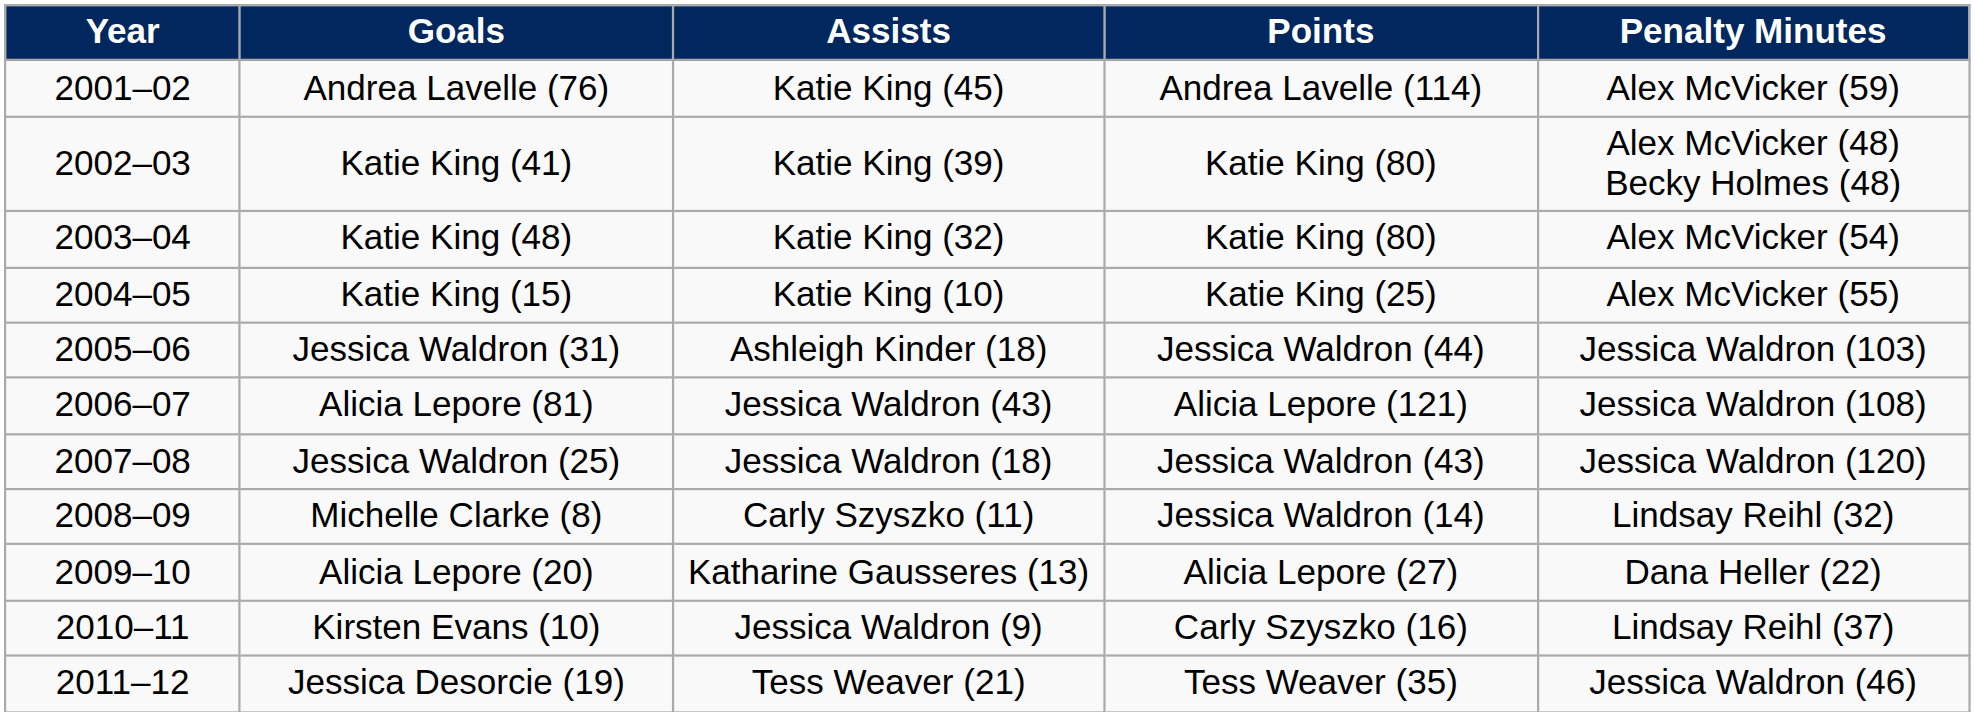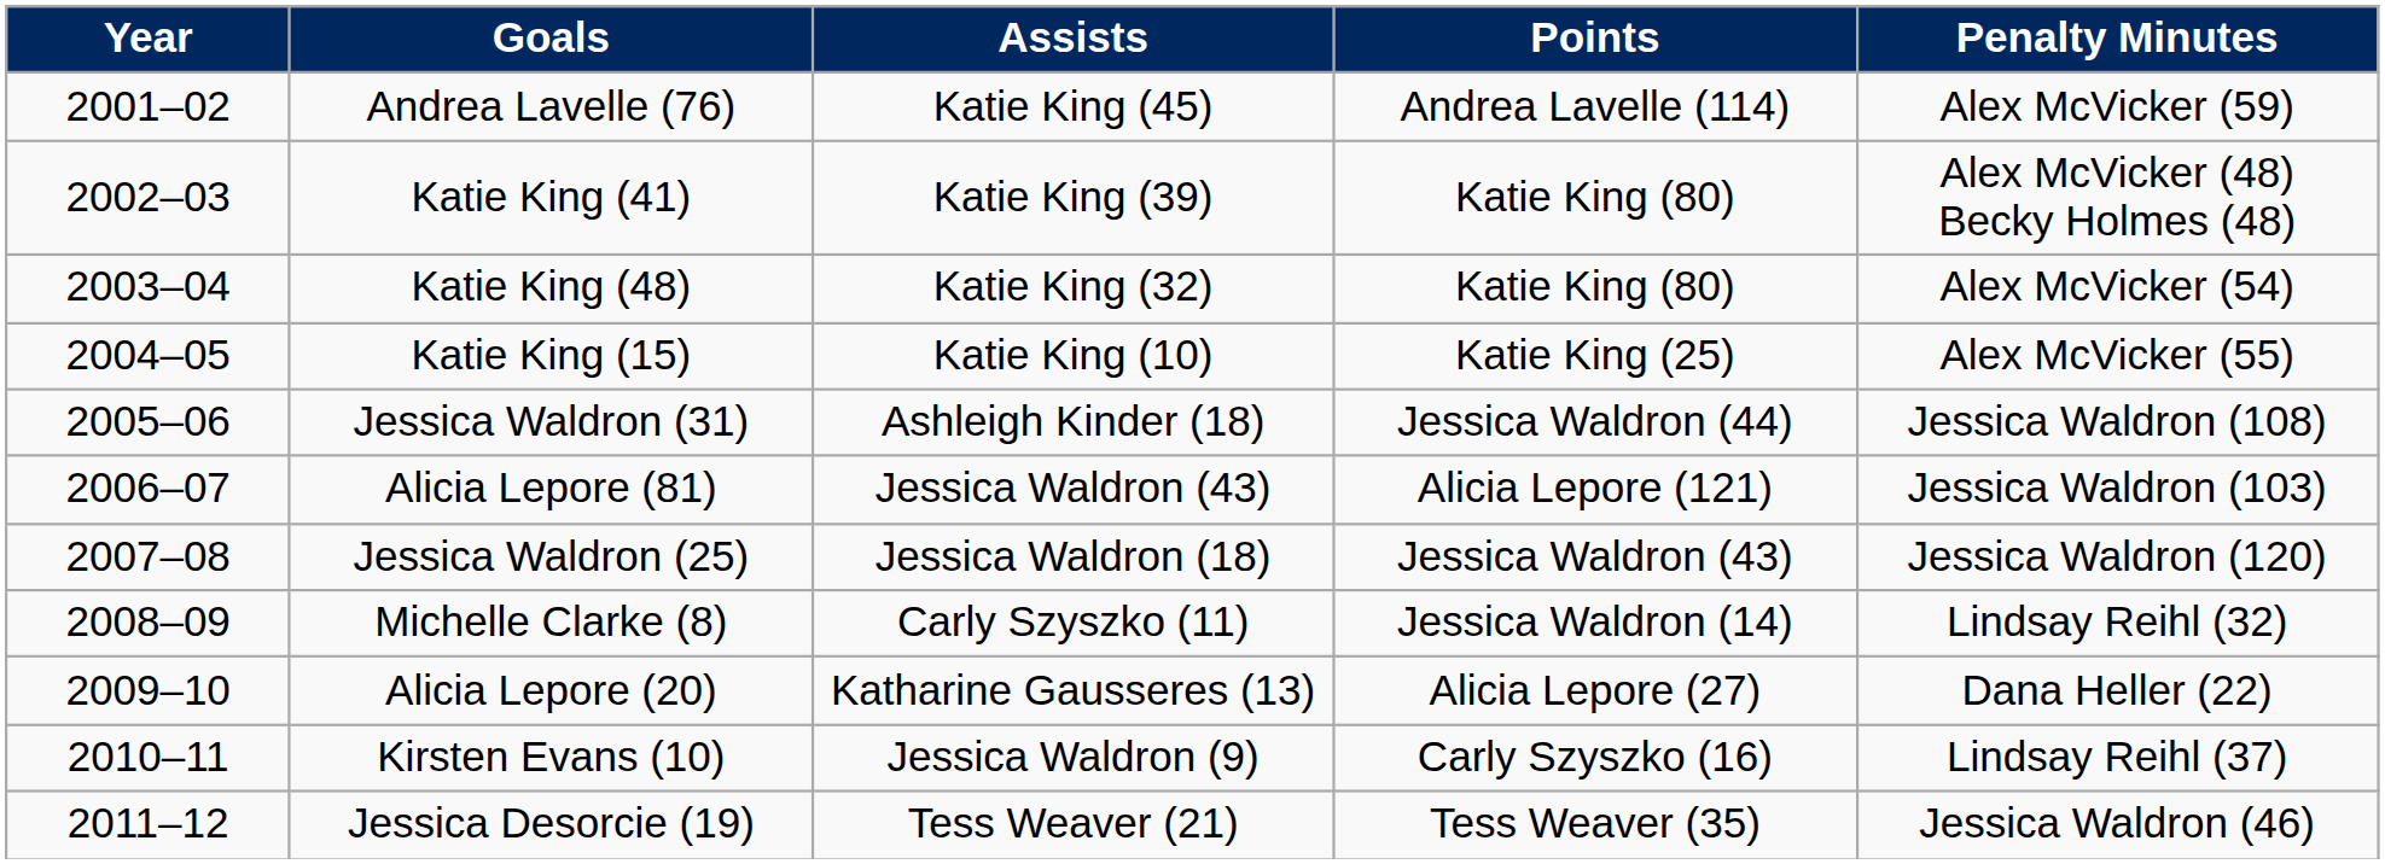Jessica Waldron (31) | Penalty Minutes: Jessica Waldron (103) -> Jessica Waldron (108)
Alicia Lepore (81) | Penalty Minutes: Jessica Waldron (108) -> Jessica Waldron (103)
